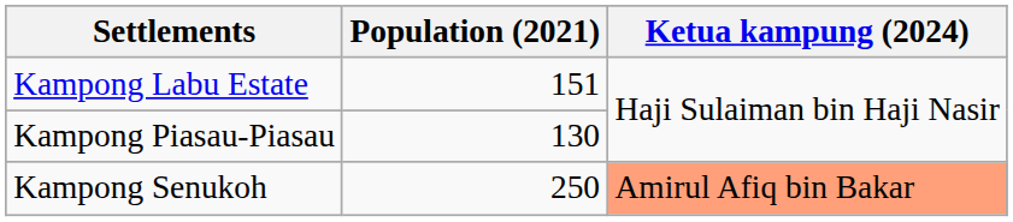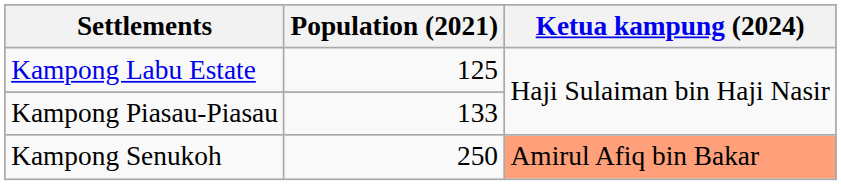Kampong Labu Estate | Population (2021): 151 -> 125
Kampong Piasau-Piasau | Population (2021): 130 -> 133
